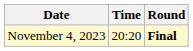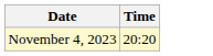- column: Round | Final
